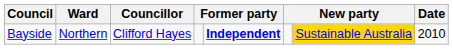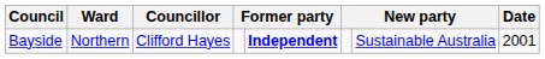Bayside | column 7: gold background -> no background
Bayside | Date: 2010 -> 2001
